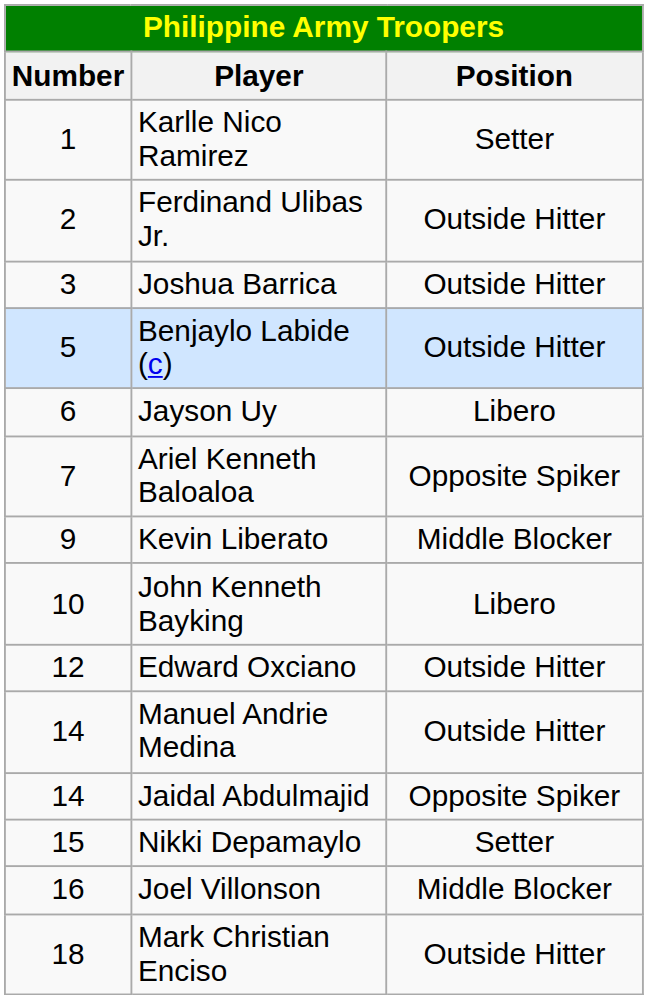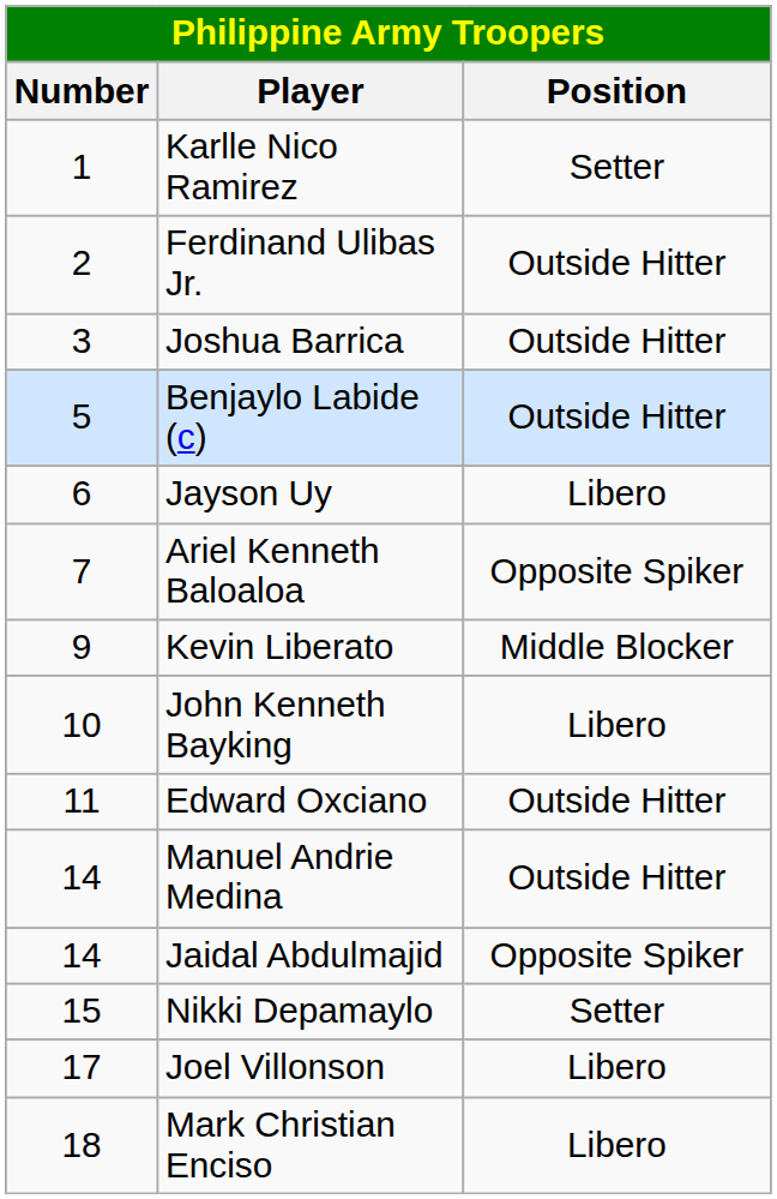Edward Oxciano | Number: 12 -> 11
Joel Villonson | Number: 16 -> 17
Joel Villonson | Position: Middle Blocker -> Libero
Mark Christian Enciso | Position: Outside Hitter -> Libero
